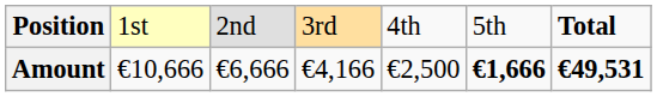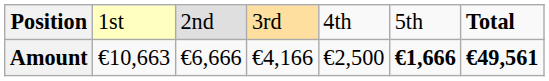Amount | column 2: €10,666 -> €10,663
Amount | column 7: €49,531 -> €49,561
